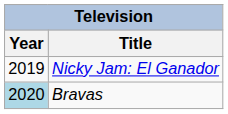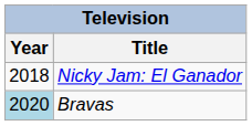Nicky Jam: El Ganador | Year: 2019 -> 2018
